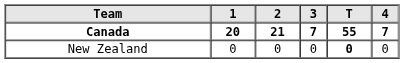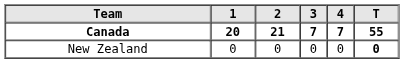columns swapped: 4 <-> T
